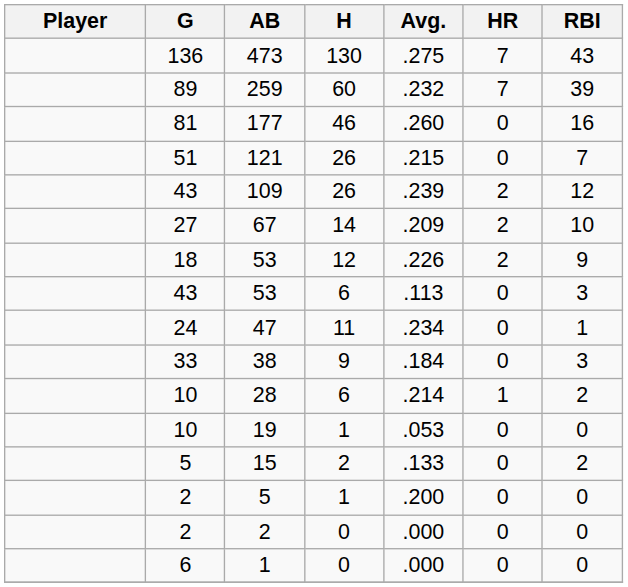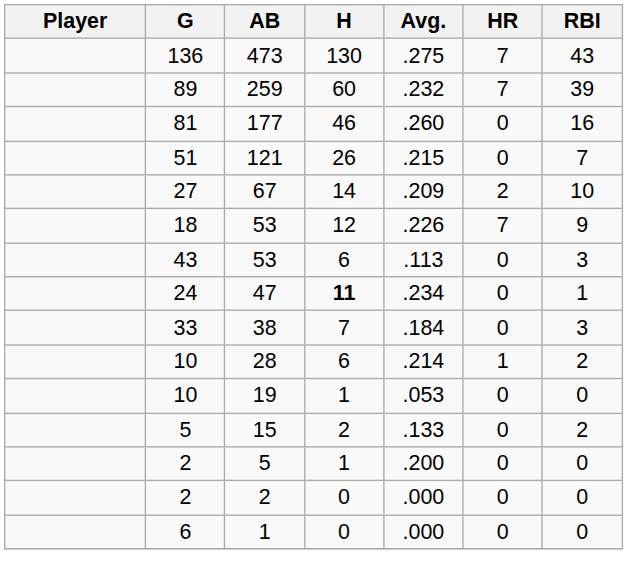- row: 43 | 109 | 26 | .239 | 2 | 12
18 / 53 | HR: 2 -> 7
47 | H: normal -> bold
38 | H: 9 -> 7
